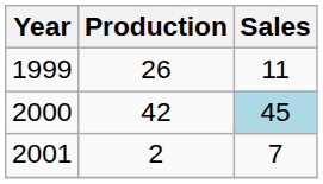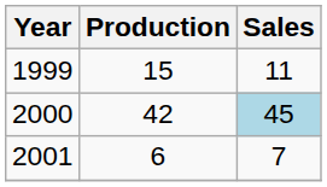1999 | Production: 26 -> 15
2001 | Production: 2 -> 6
